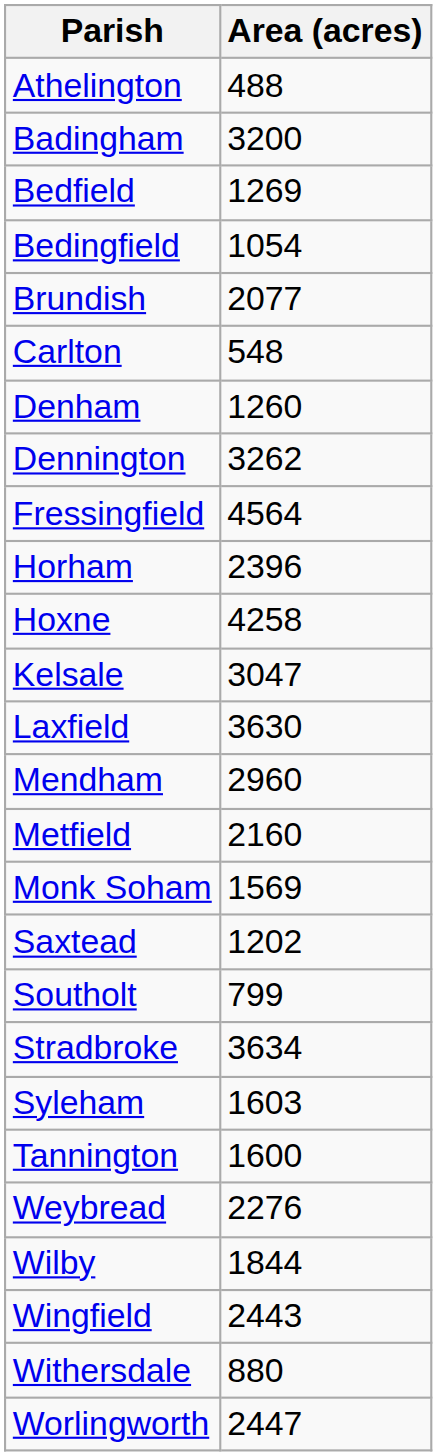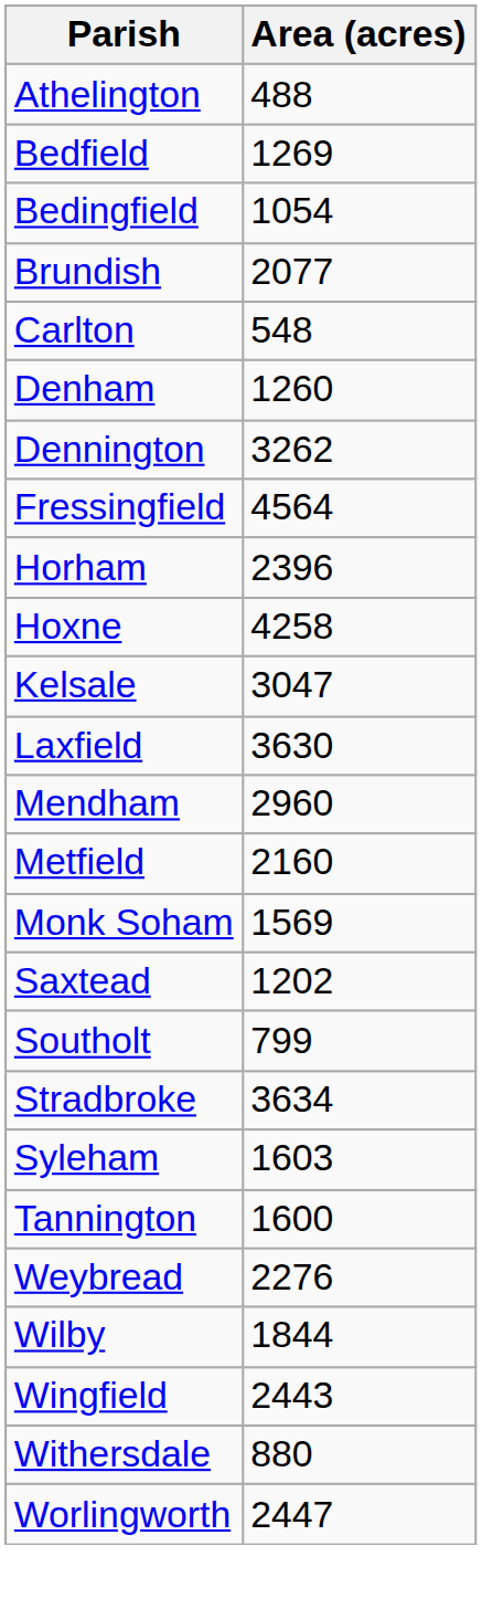- row: Badingham | 3200
